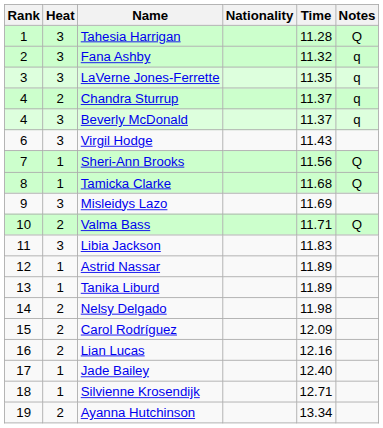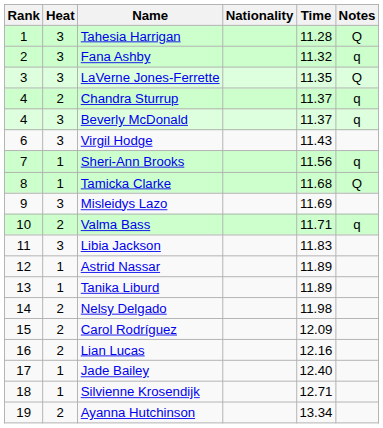LaVerne Jones-Ferrette | Notes: q -> Q
Sheri-Ann Brooks | Notes: Q -> q
Valma Bass | Notes: Q -> q
